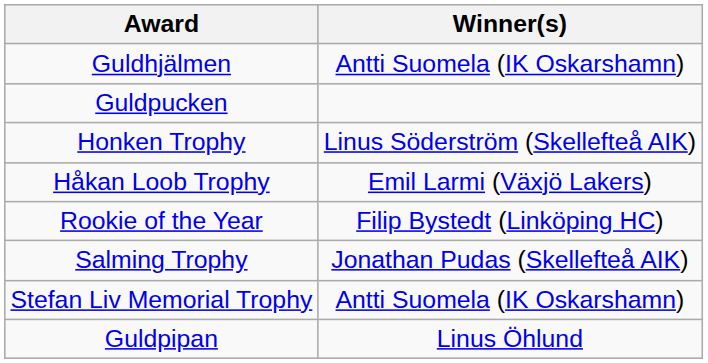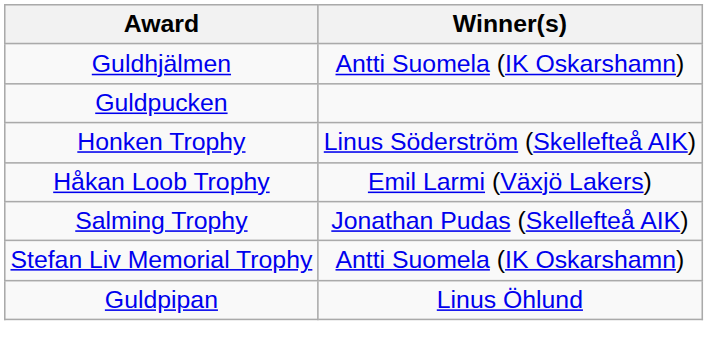- row: Rookie of the Year | Filip Bystedt (Linköping HC)
